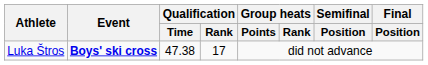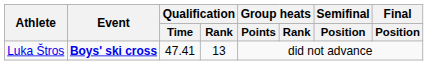Luka Štros | Qualification / Time: 47.38 -> 47.41
Luka Štros | Qualification / Rank: 17 -> 13
